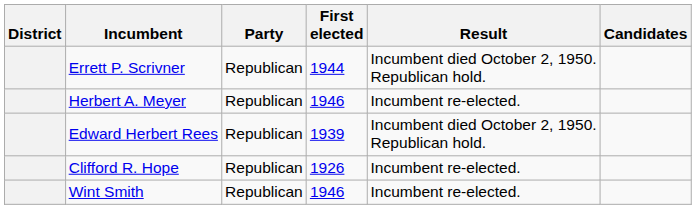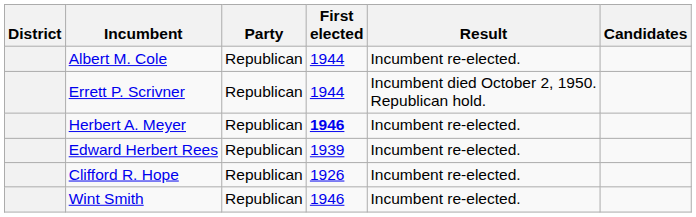+ row: Albert M. Cole | Republican | 1944 | Incumbent re-elected.
Herbert A. Meyer | First elected: normal -> bold
Edward Herbert Rees | Result: Incumbent died October 2, 1950. Republican hold. -> Incumbent re-elected.
